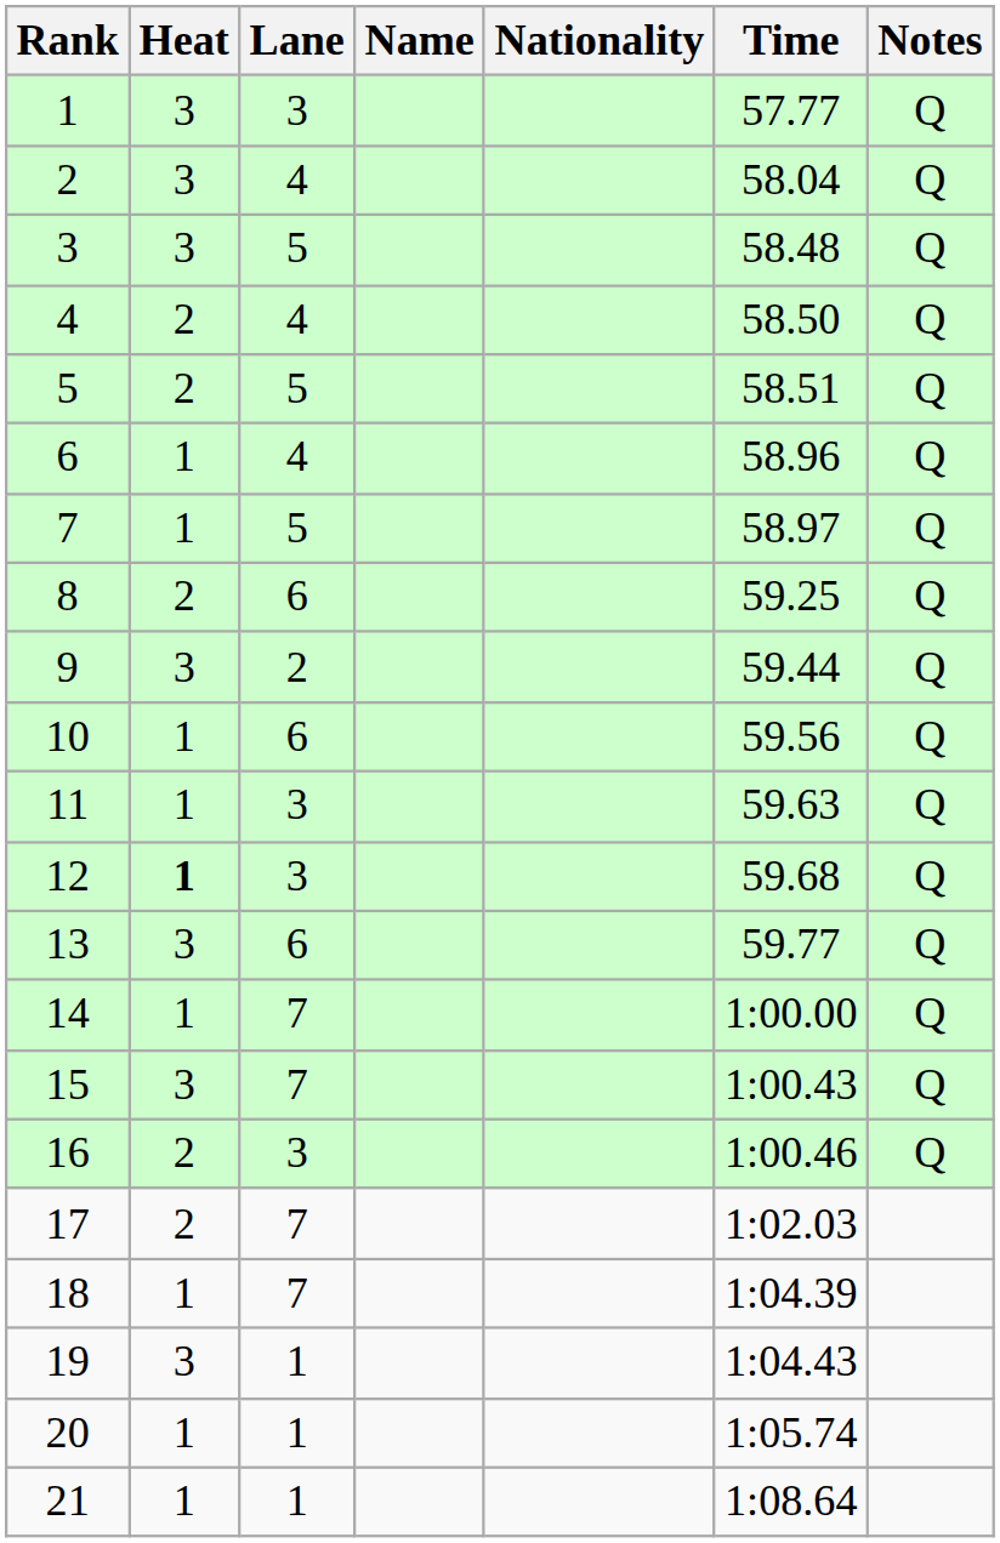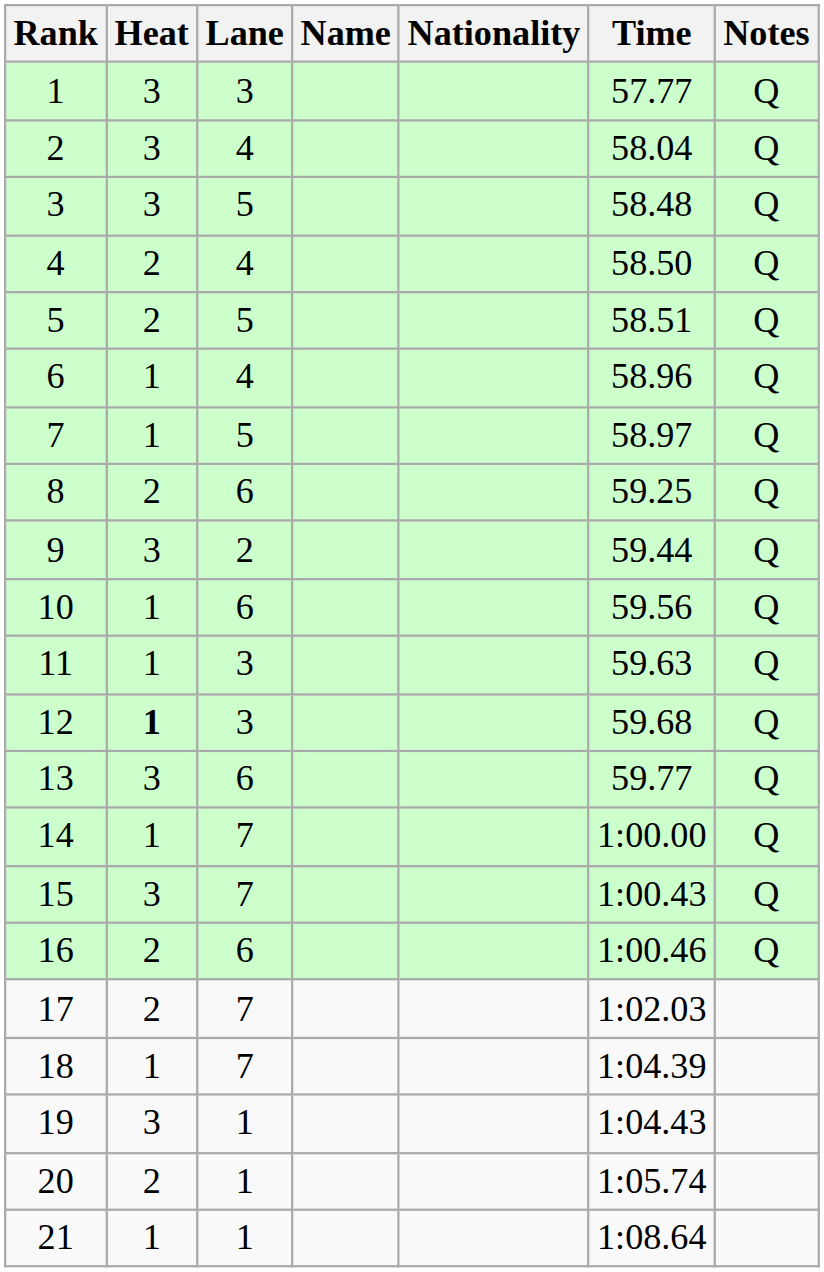16 | Lane: 3 -> 6
20 | Heat: 1 -> 2
